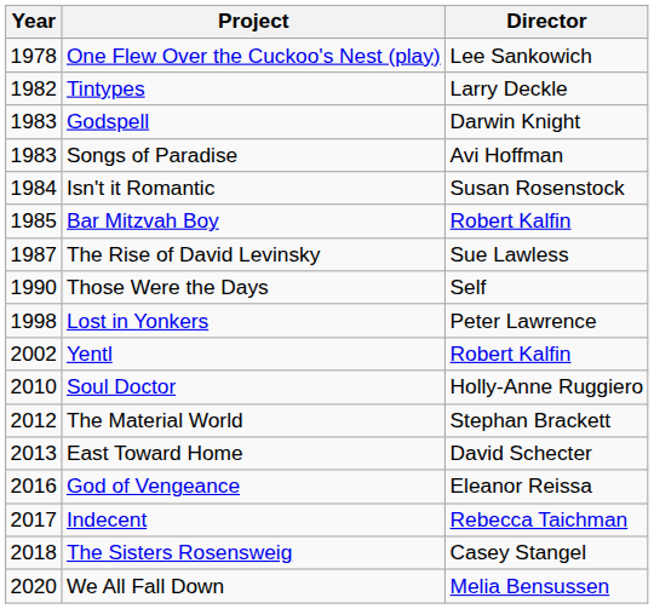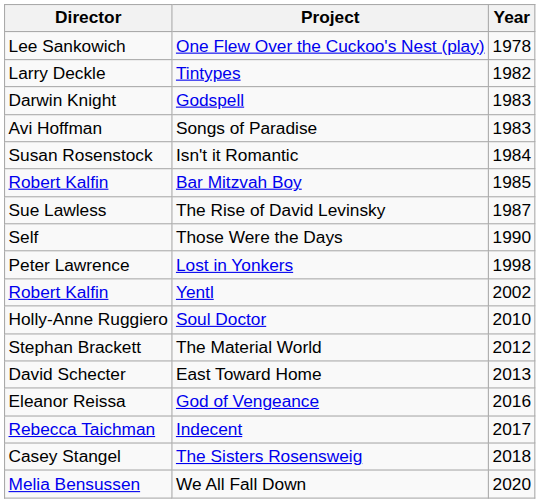columns swapped: Year <-> Director
